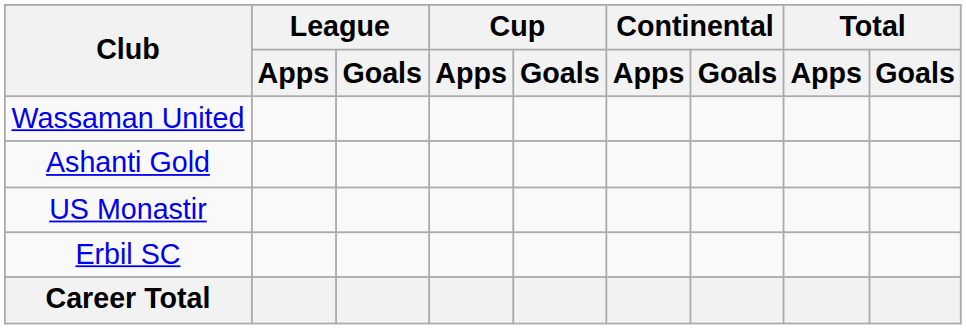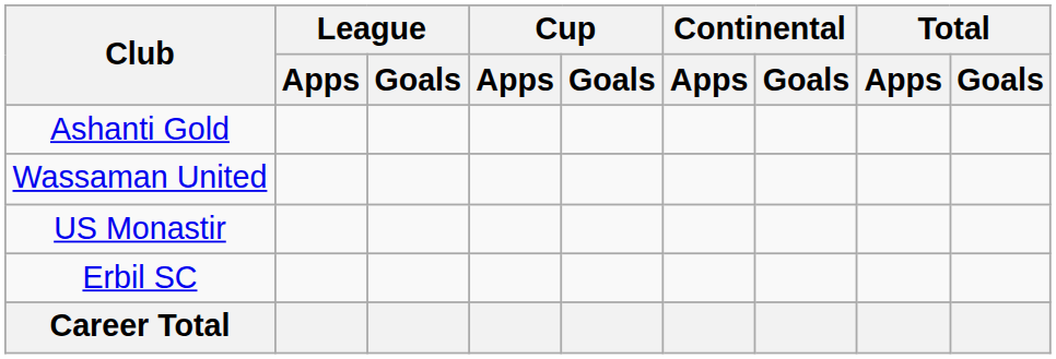rows swapped: Wassaman United <-> Ashanti Gold
